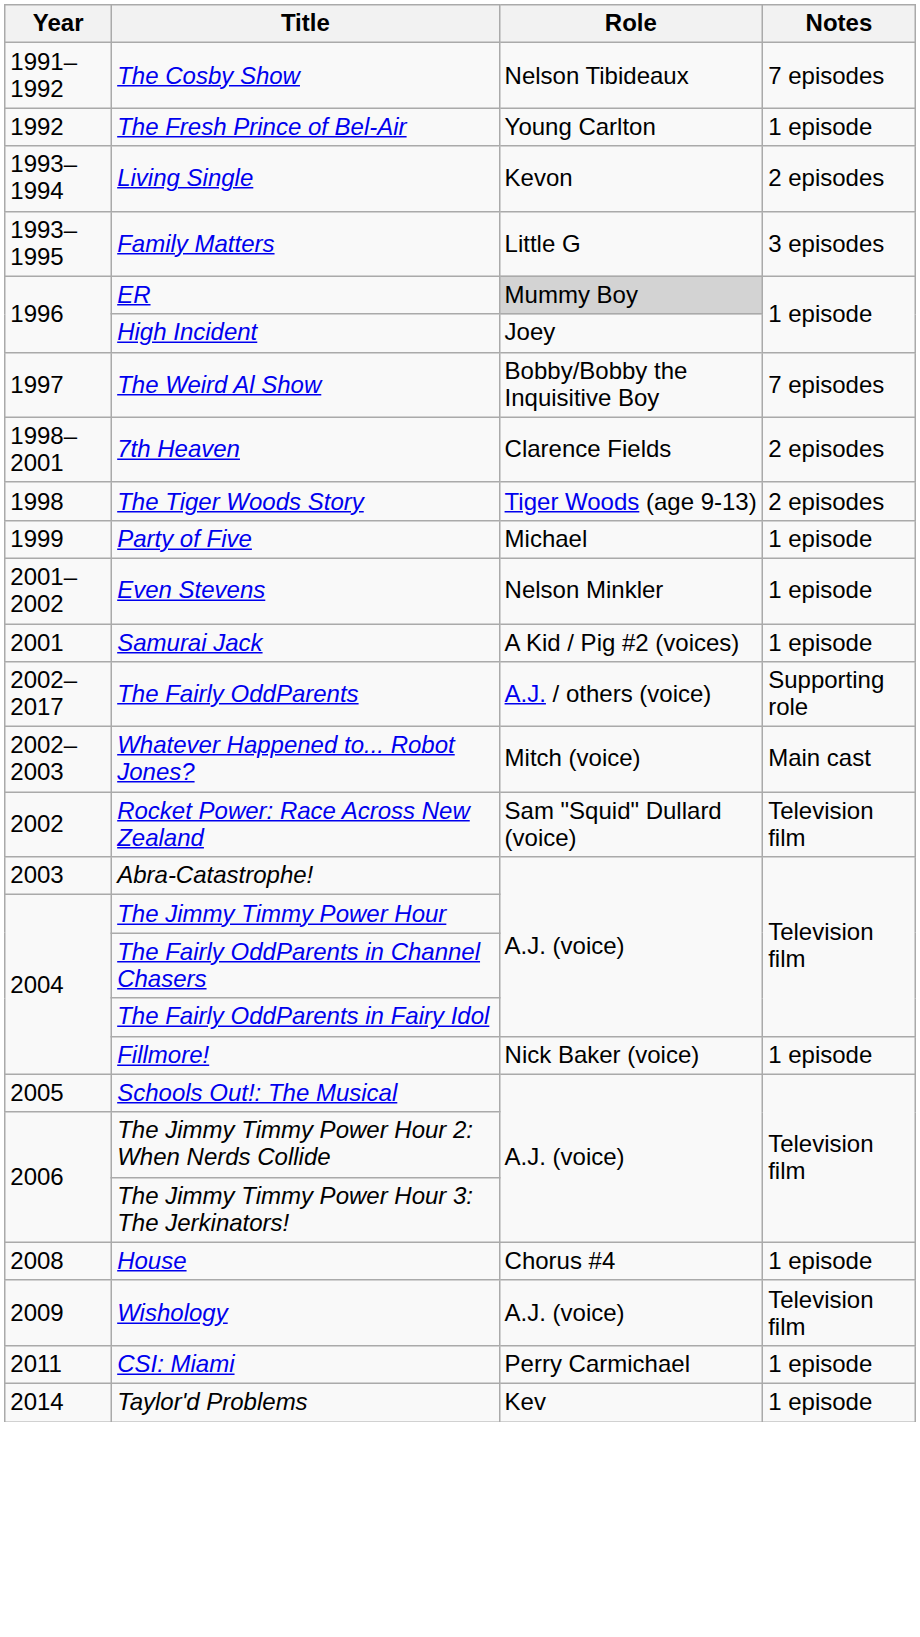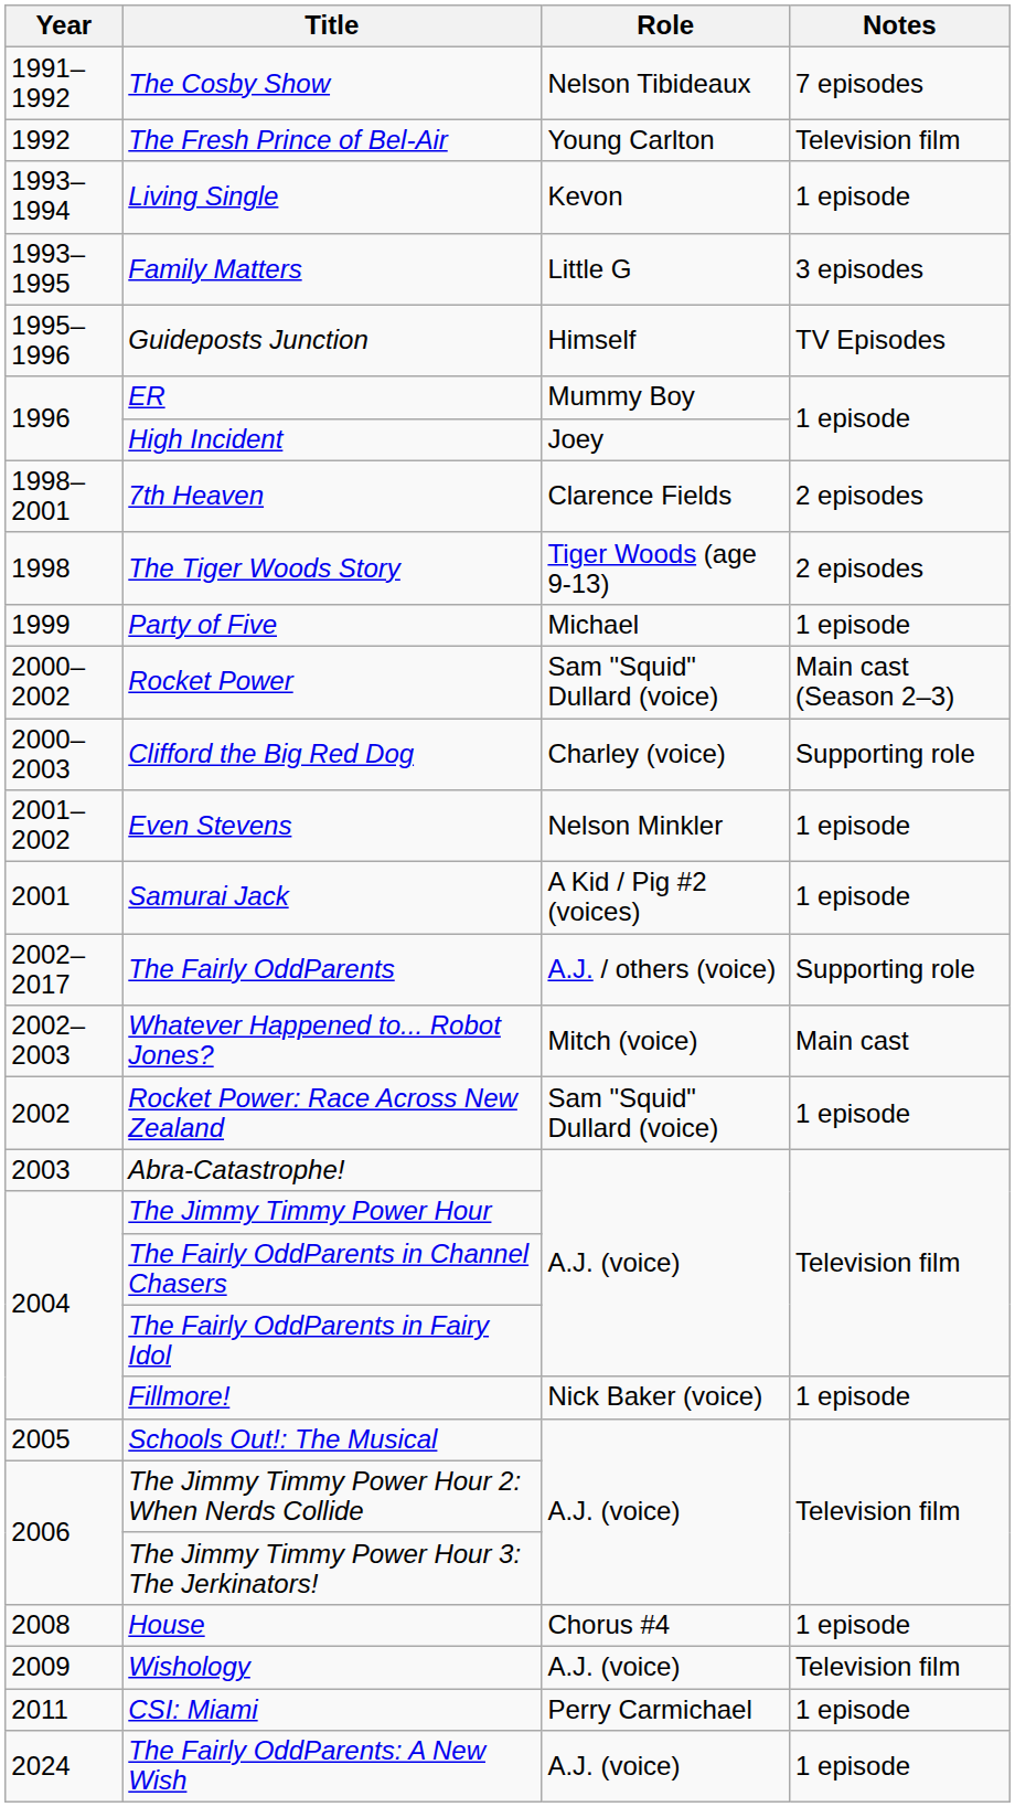The Fresh Prince of Bel-Air | Notes: 1 episode -> Television film
Living Single | Notes: 2 episodes -> 1 episode
+ row: 1995–1996 | Guideposts Junction | Himself | TV Episodes
ER | Role: lightgrey background -> no background
- row: 1997 | The Weird Al Show | Bobby/Bobby the Inquisitive Boy | 7 episodes
+ row: 2000–2002 | Rocket Power | Sam "Squid" Dullard (voice) | Main cast (Season 2–3)
+ row: 2000–2003 | Clifford the Big Red Dog | Charley (voice) | Supporting role
Rocket Power: Race Across New Zealand | Notes: Television film -> 1 episode
- row: 2014 | Taylor'd Problems | Kev | 1 episode
+ row: 2024 | The Fairly OddParents: A New Wish | A.J. (voice) | 1 episode
